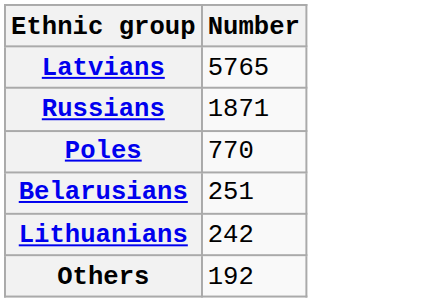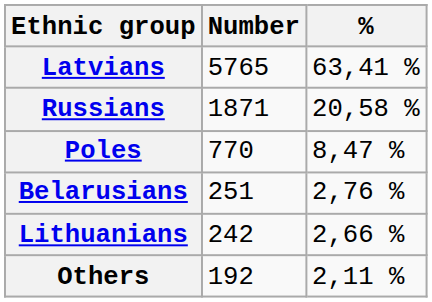+ column: % | 63,41 % | 20,58 % | 8,47 % | 2,76 % | 2,66 % | 2,11 %
